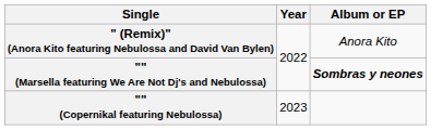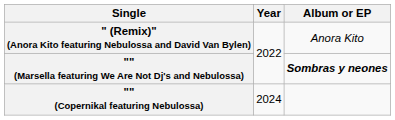"" (Copernikal featuring Nebulossa) | Year: 2023 -> 2024
